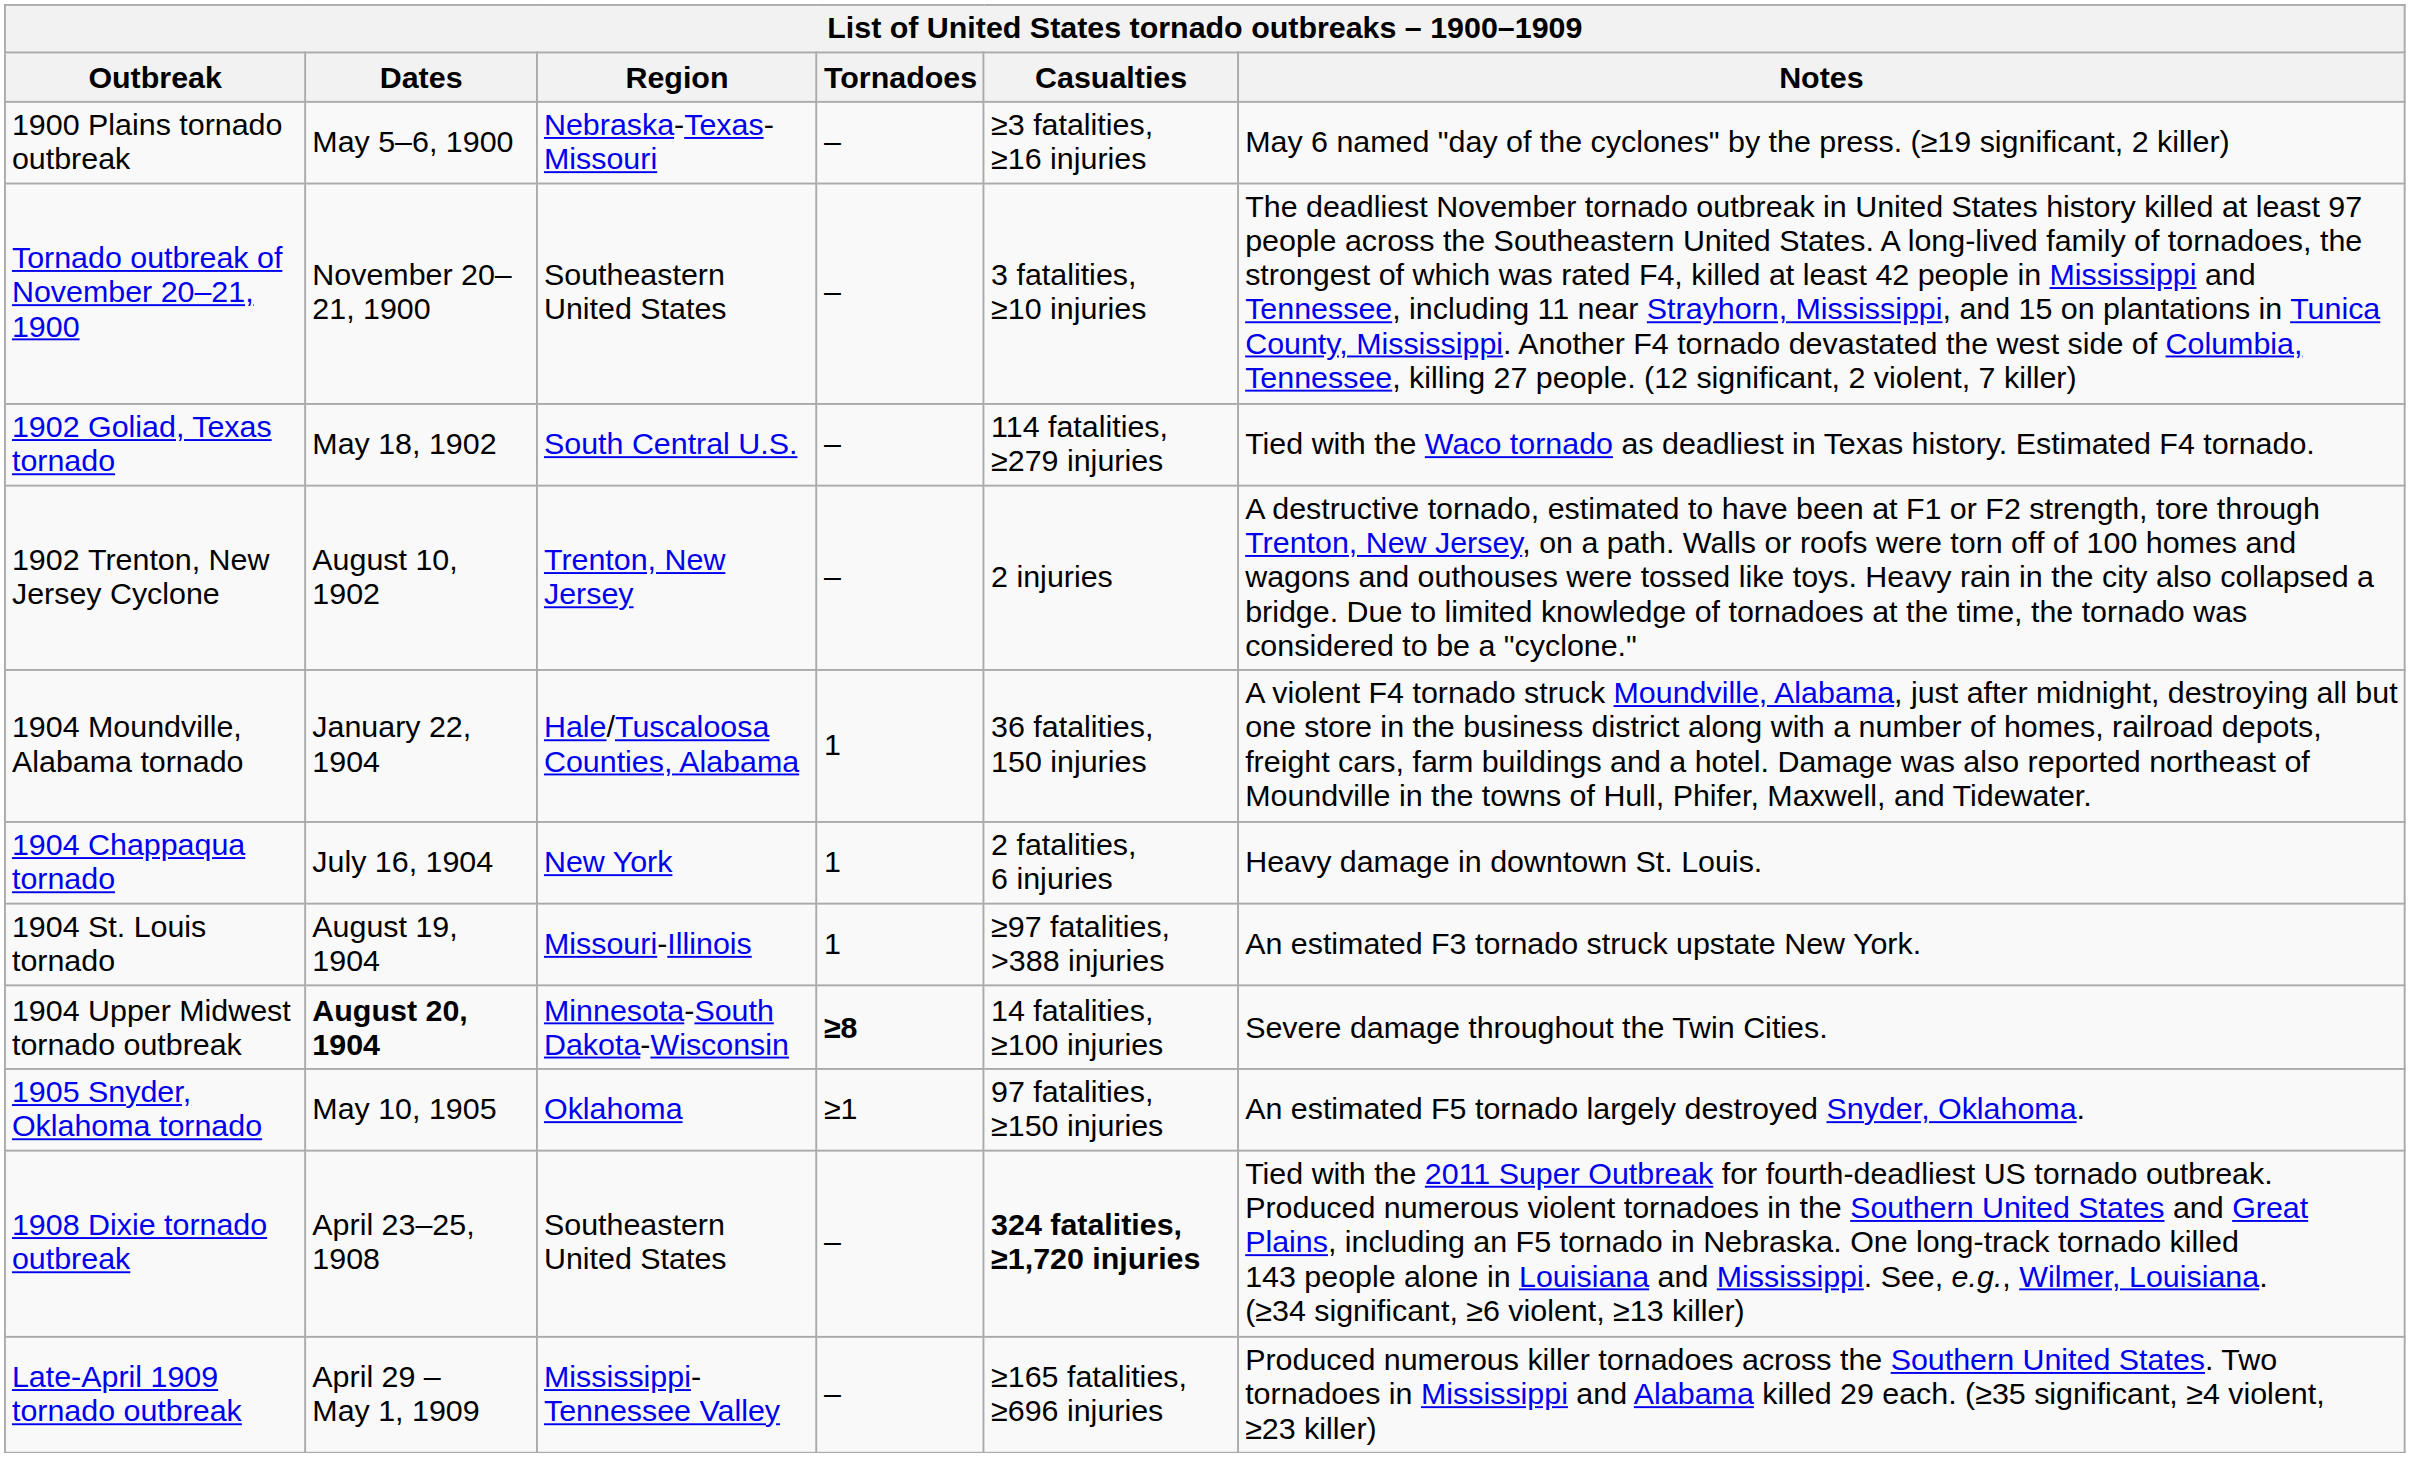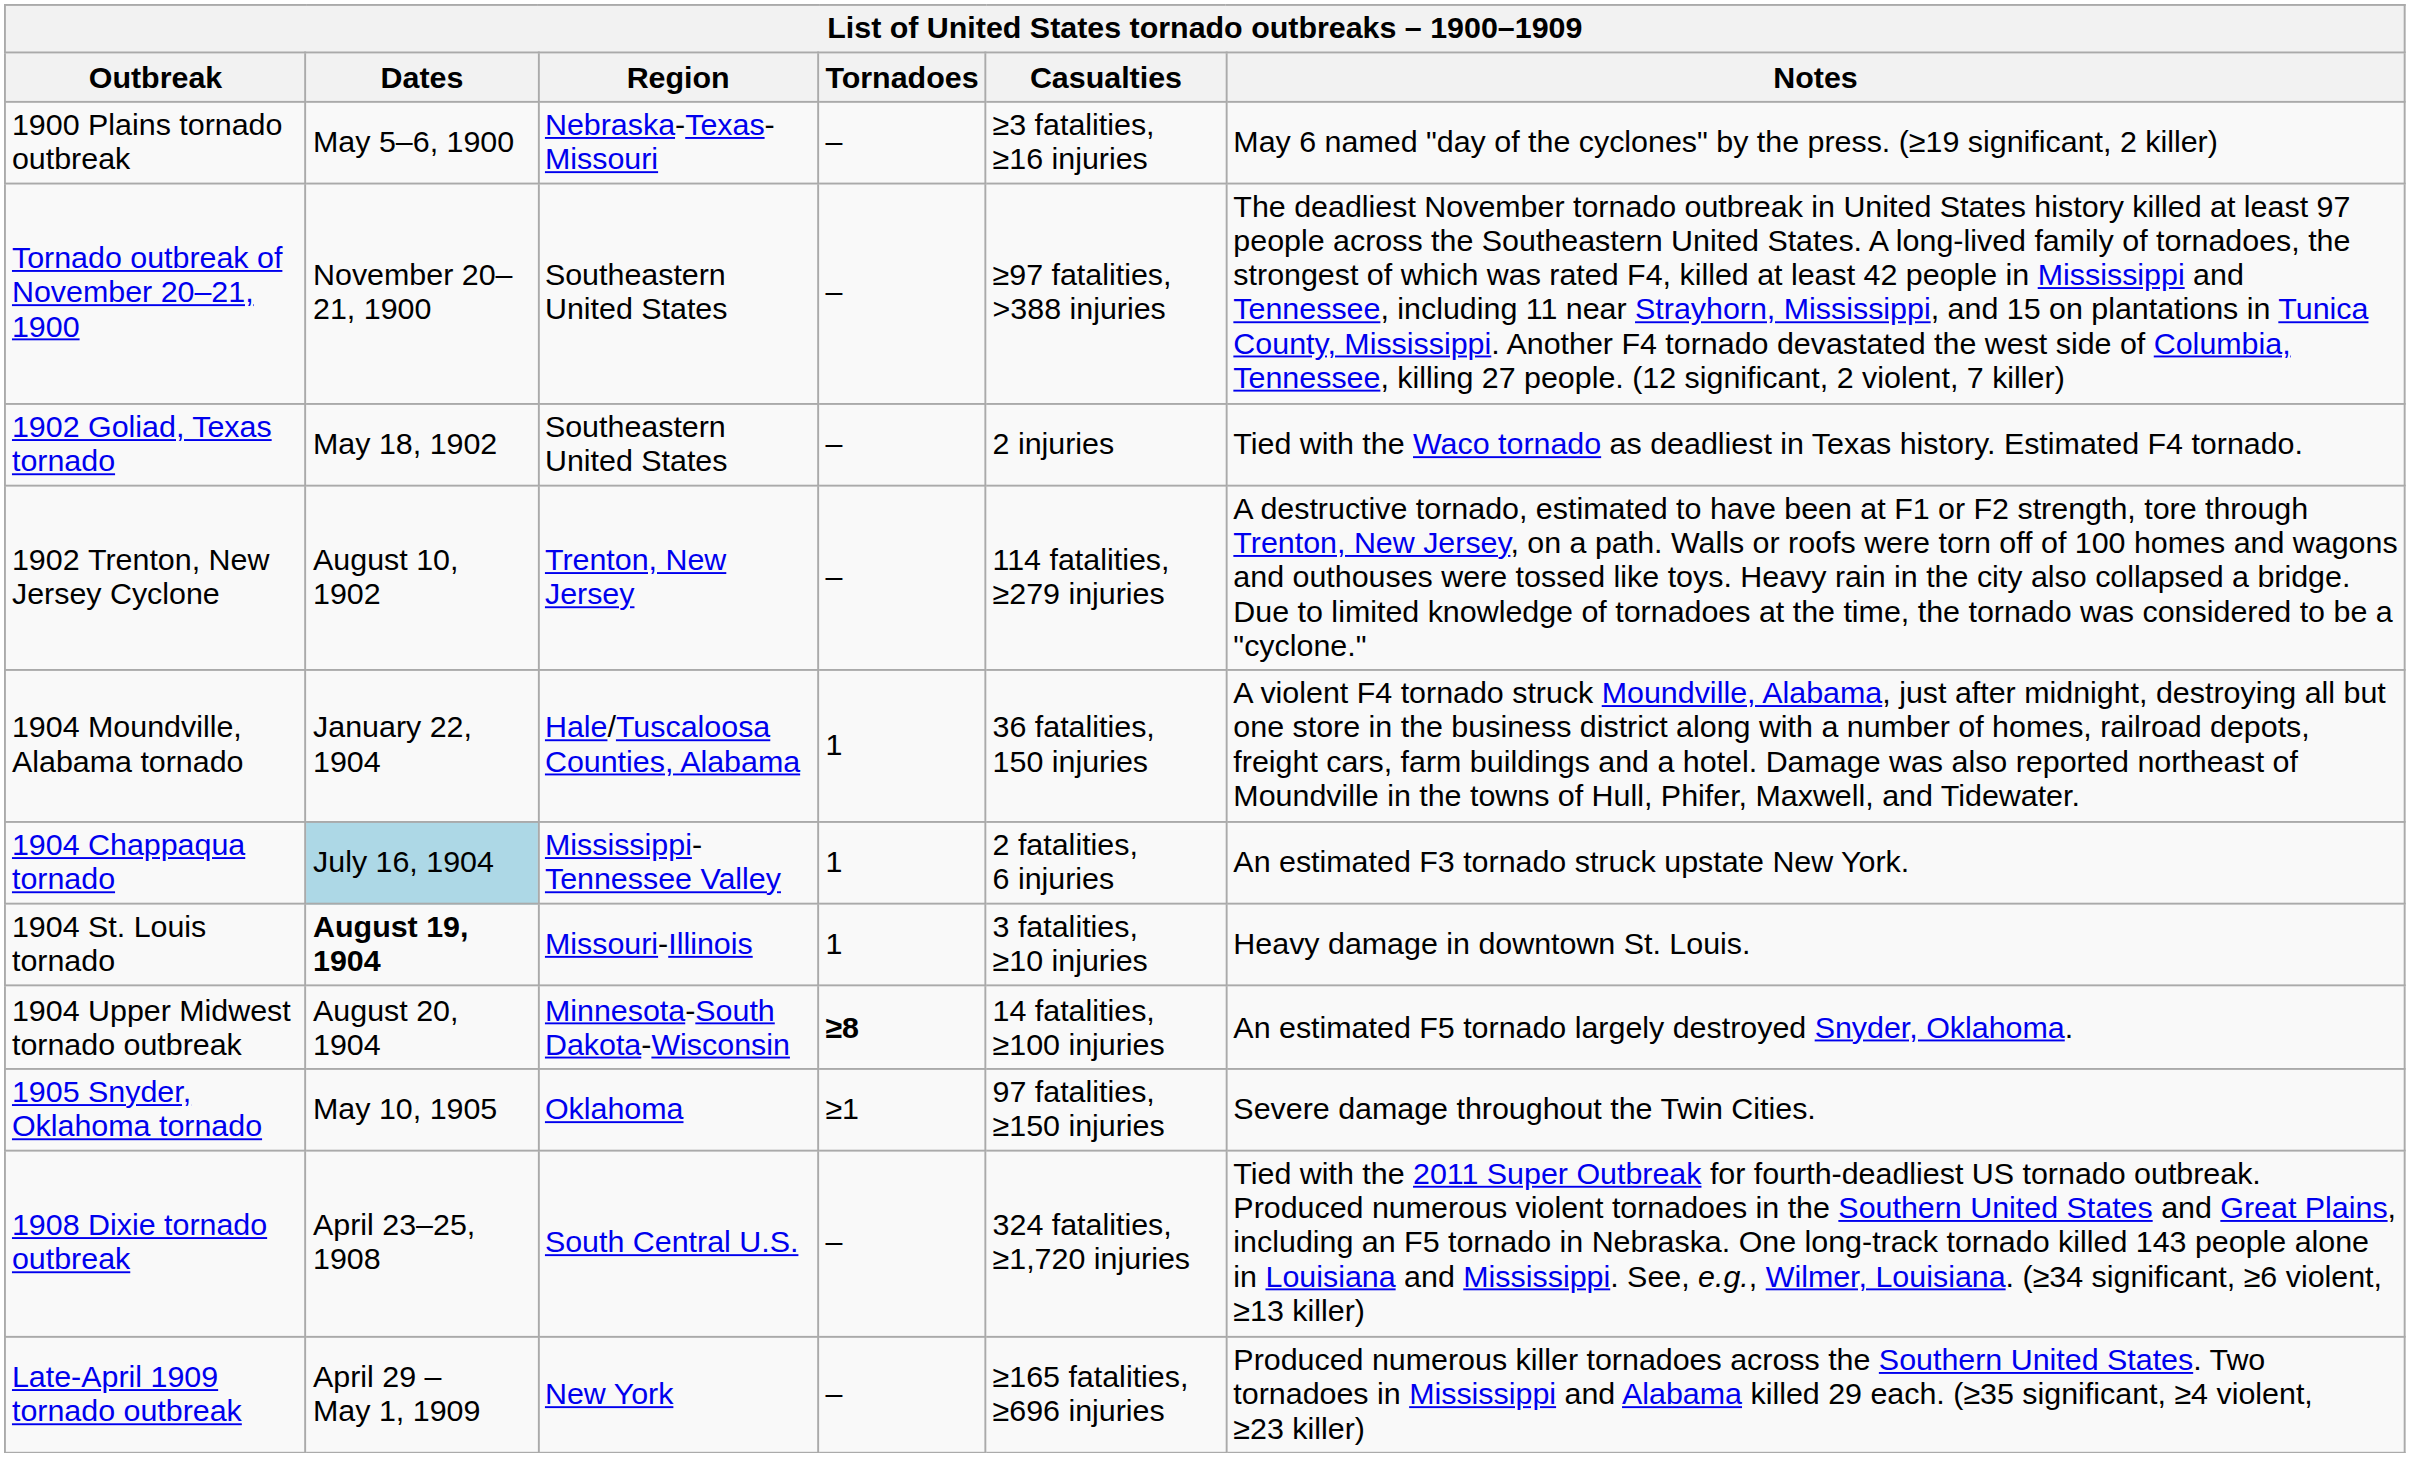Tornado outbreak of November 20–21, 1900 | Casualties: 3 fatalities, ≥10 injuries -> ≥97 fatalities, >388 injuries
1902 Goliad, Texas tornado | Region: South Central U.S. -> Southeastern United States
1902 Goliad, Texas tornado | Casualties: 114 fatalities, ≥279 injuries -> 2 injuries
1902 Trenton, New Jersey Cyclone | Casualties: 2 injuries -> 114 fatalities, ≥279 injuries
1904 Chappaqua tornado | Dates: no background -> lightblue background
1904 Chappaqua tornado | Region: New York -> Mississippi-Tennessee Valley
1904 Chappaqua tornado | Notes: Heavy damage in downtown St. Louis. -> An estimated F3 tornado struck upstate New York.
1904 St. Louis tornado | Dates: normal -> bold
1904 St. Louis tornado | Casualties: ≥97 fatalities, >388 injuries -> 3 fatalities, ≥10 injuries
1904 St. Louis tornado | Notes: An estimated F3 tornado struck upstate New York. -> Heavy damage in downtown St. Louis.
1904 Upper Midwest tornado outbreak | Dates: bold -> normal
1904 Upper Midwest tornado outbreak | Notes: Severe damage throughout the Twin Cities. -> An estimated F5 tornado largely destroyed Snyder, Oklahoma.
1905 Snyder, Oklahoma tornado | Notes: An estimated F5 tornado largely destroyed Snyder, Oklahoma. -> Severe damage throughout the Twin Cities.
1908 Dixie tornado outbreak | Region: Southeastern United States -> South Central U.S.
1908 Dixie tornado outbreak | Casualties: bold -> normal
Late-April 1909 tornado outbreak | Region: Mississippi-Tennessee Valley -> New York
